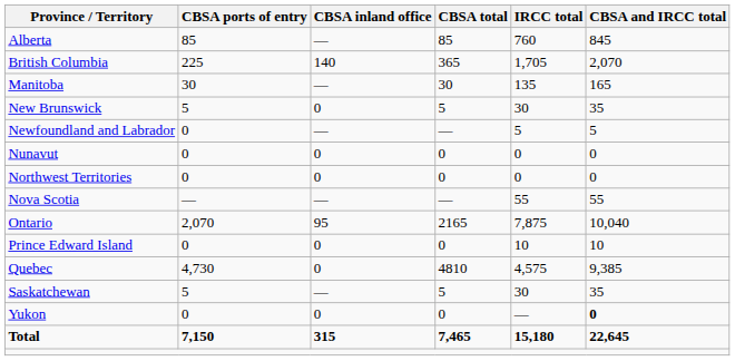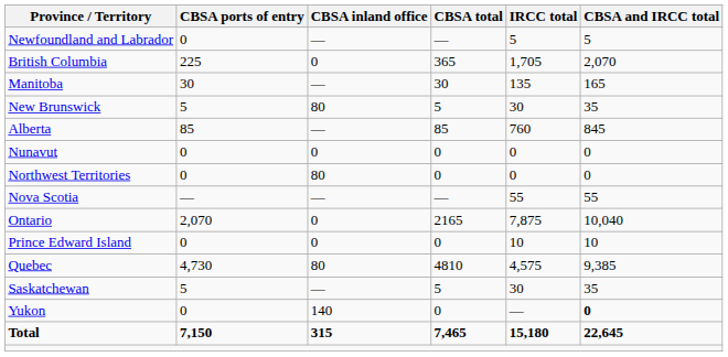rows swapped: Alberta <-> Newfoundland and Labrador
British Columbia | CBSA inland office: 140 -> 0
New Brunswick | CBSA inland office: 0 -> 80
Northwest Territories | CBSA inland office: 0 -> 80
Ontario | CBSA inland office: 95 -> 0
Quebec | CBSA inland office: 0 -> 80
Yukon | CBSA inland office: 0 -> 140
